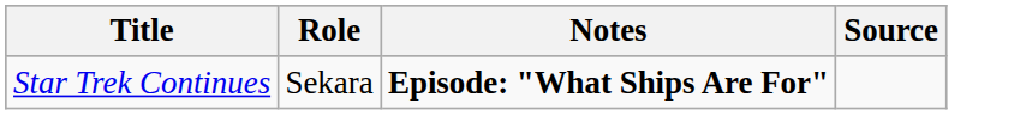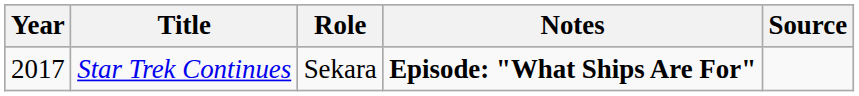+ column: Year | 2017
